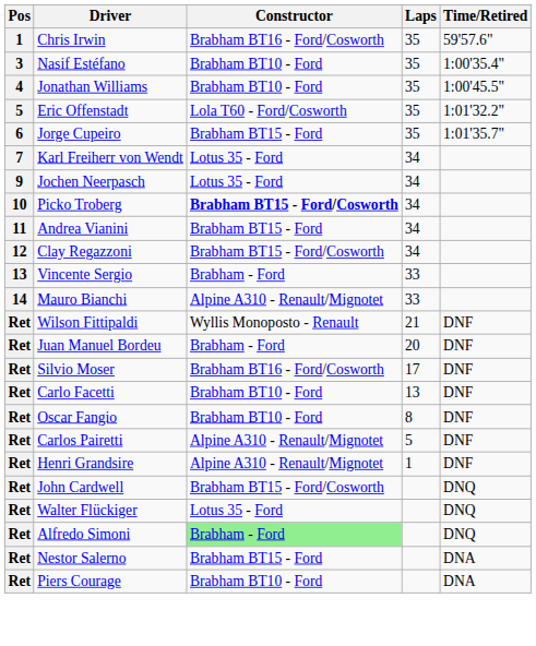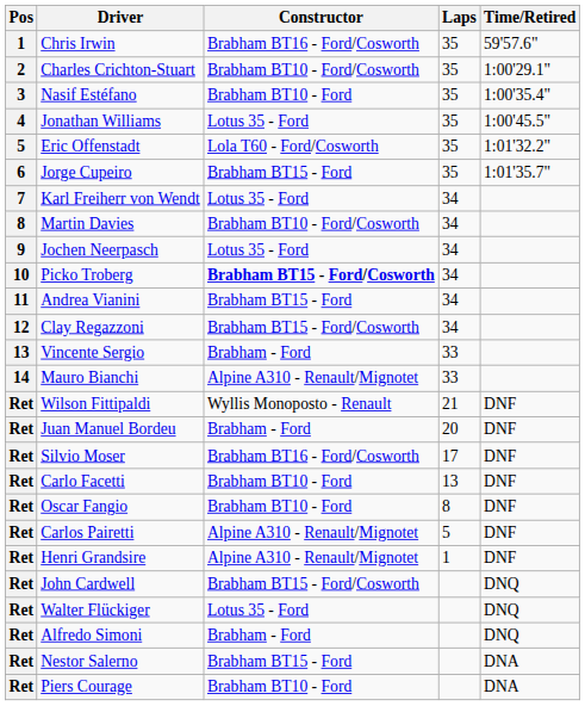+ row: 2 | Charles Crichton-Stuart | Brabham BT10 - Ford/Cosworth | 35 | 1:00'29.1"
Jonathan Williams | Constructor: Brabham BT10 - Ford -> Lotus 35 - Ford
+ row: 8 | Martin Davies | Brabham BT10 - Ford/Cosworth | 34
Alfredo Simoni | Constructor: lightgreen background -> no background
